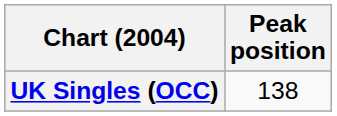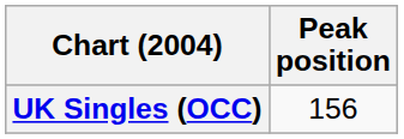UK Singles (OCC) | Peak position: 138 -> 156
